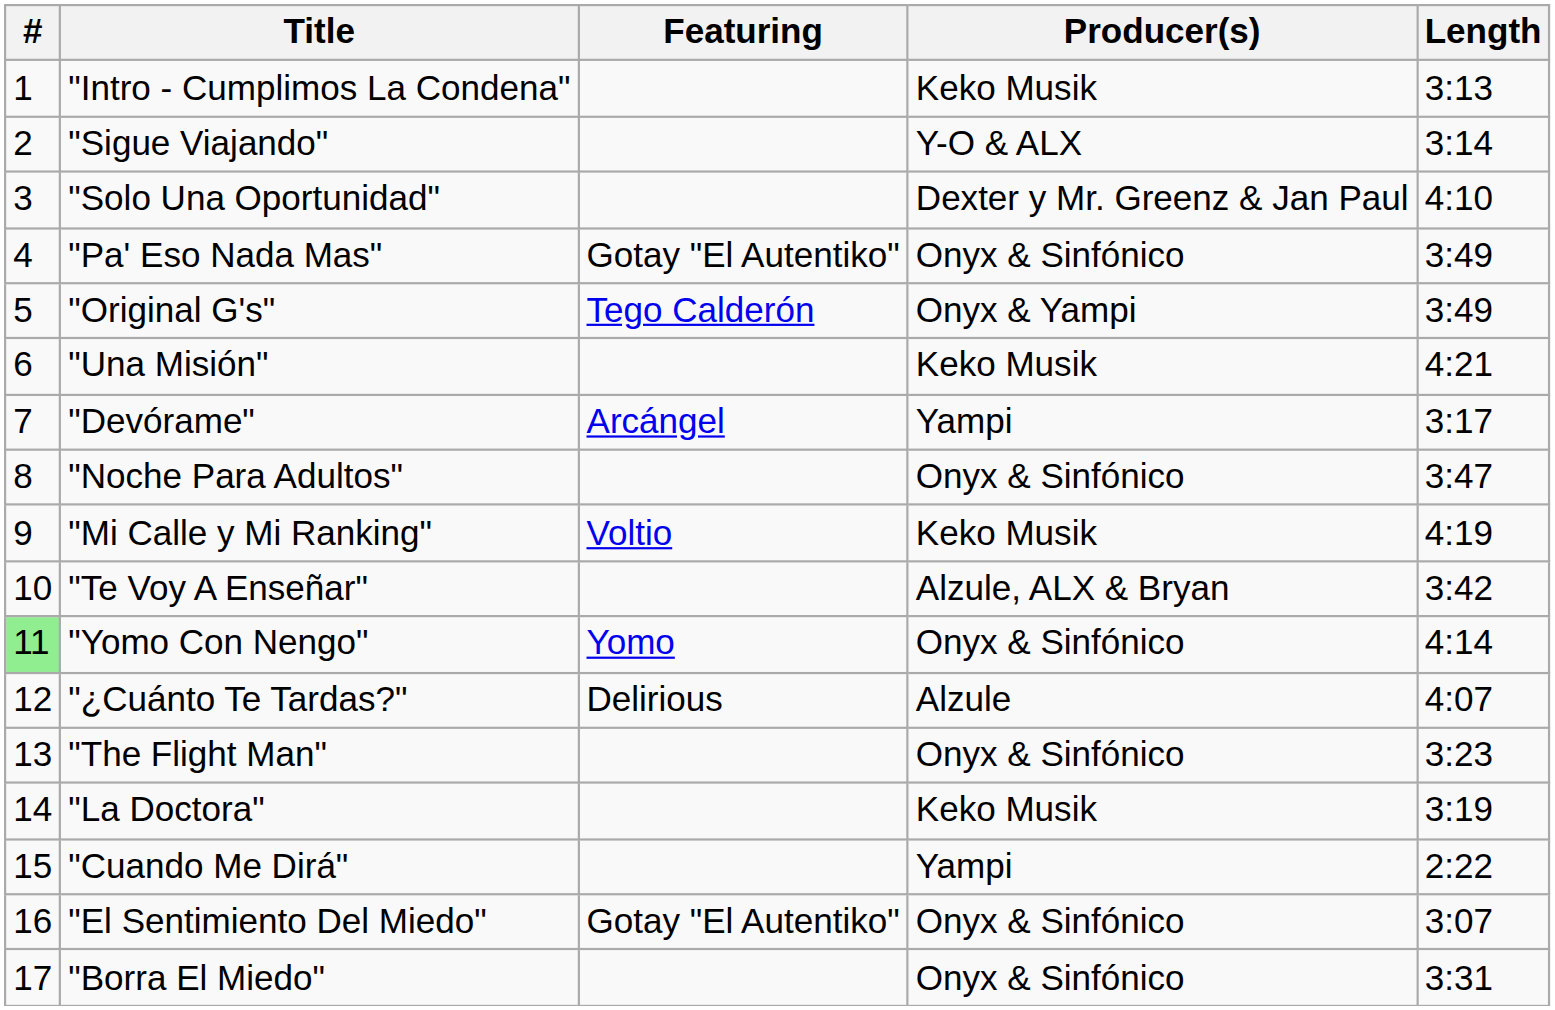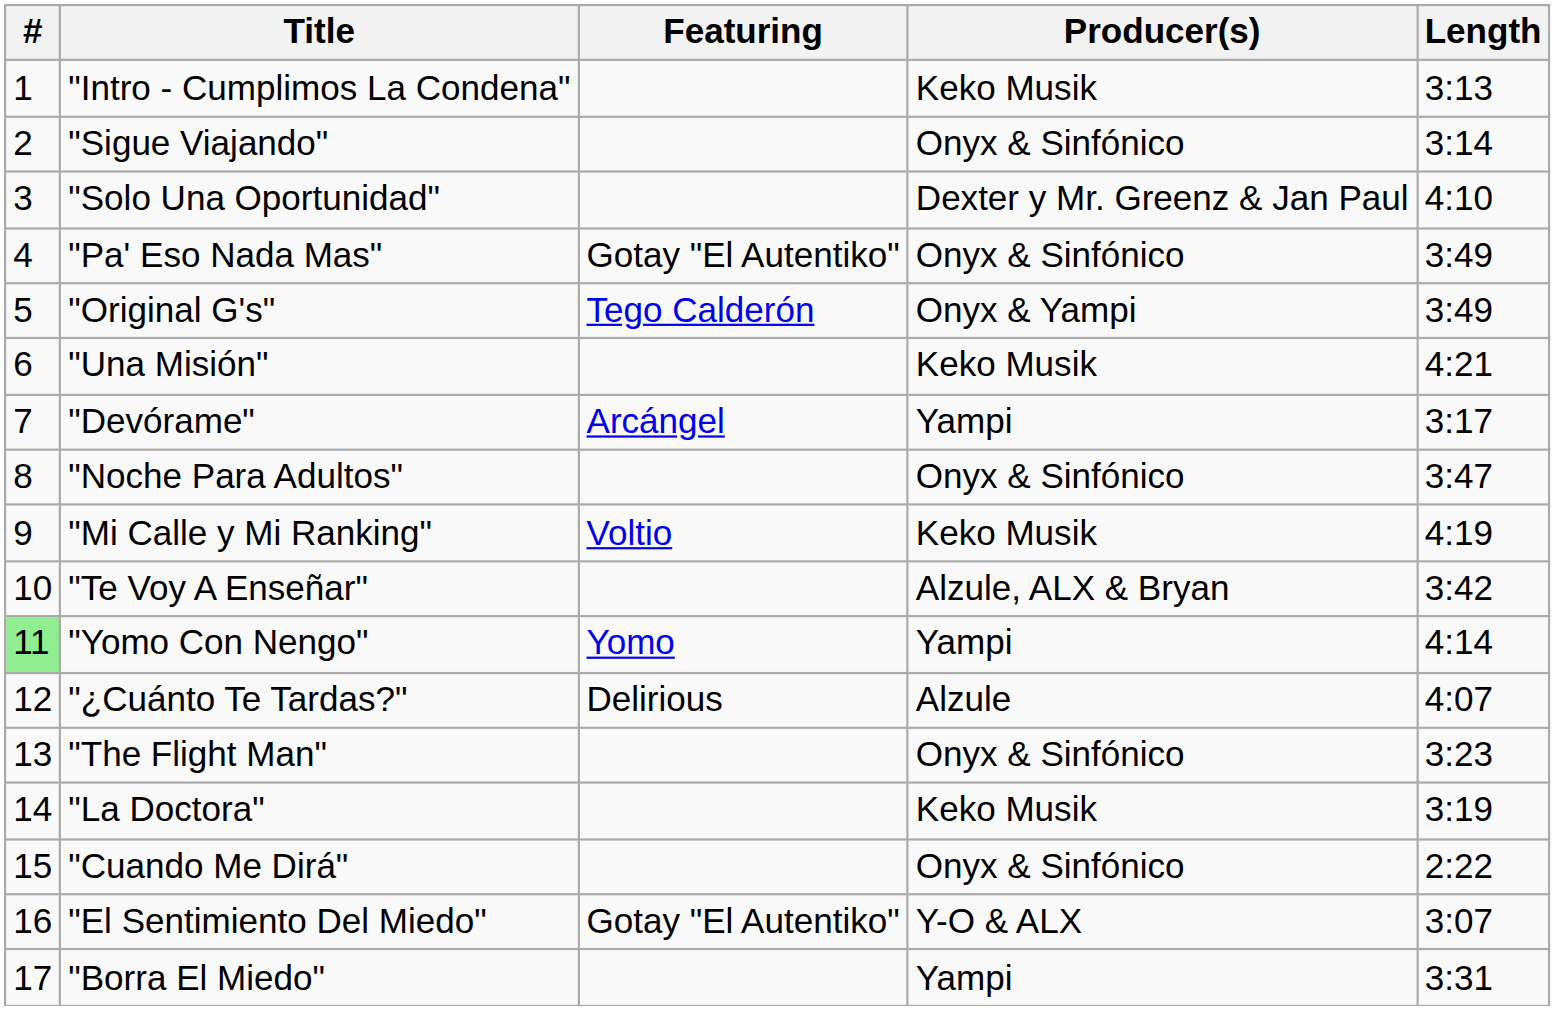"Sigue Viajando" | Producer(s): Y-O & ALX -> Onyx & Sinfónico
"Yomo Con Nengo" | Producer(s): Onyx & Sinfónico -> Yampi
"Cuando Me Dirá" | Producer(s): Yampi -> Onyx & Sinfónico
"El Sentimiento Del Miedo" | Producer(s): Onyx & Sinfónico -> Y-O & ALX
"Borra El Miedo" | Producer(s): Onyx & Sinfónico -> Yampi
